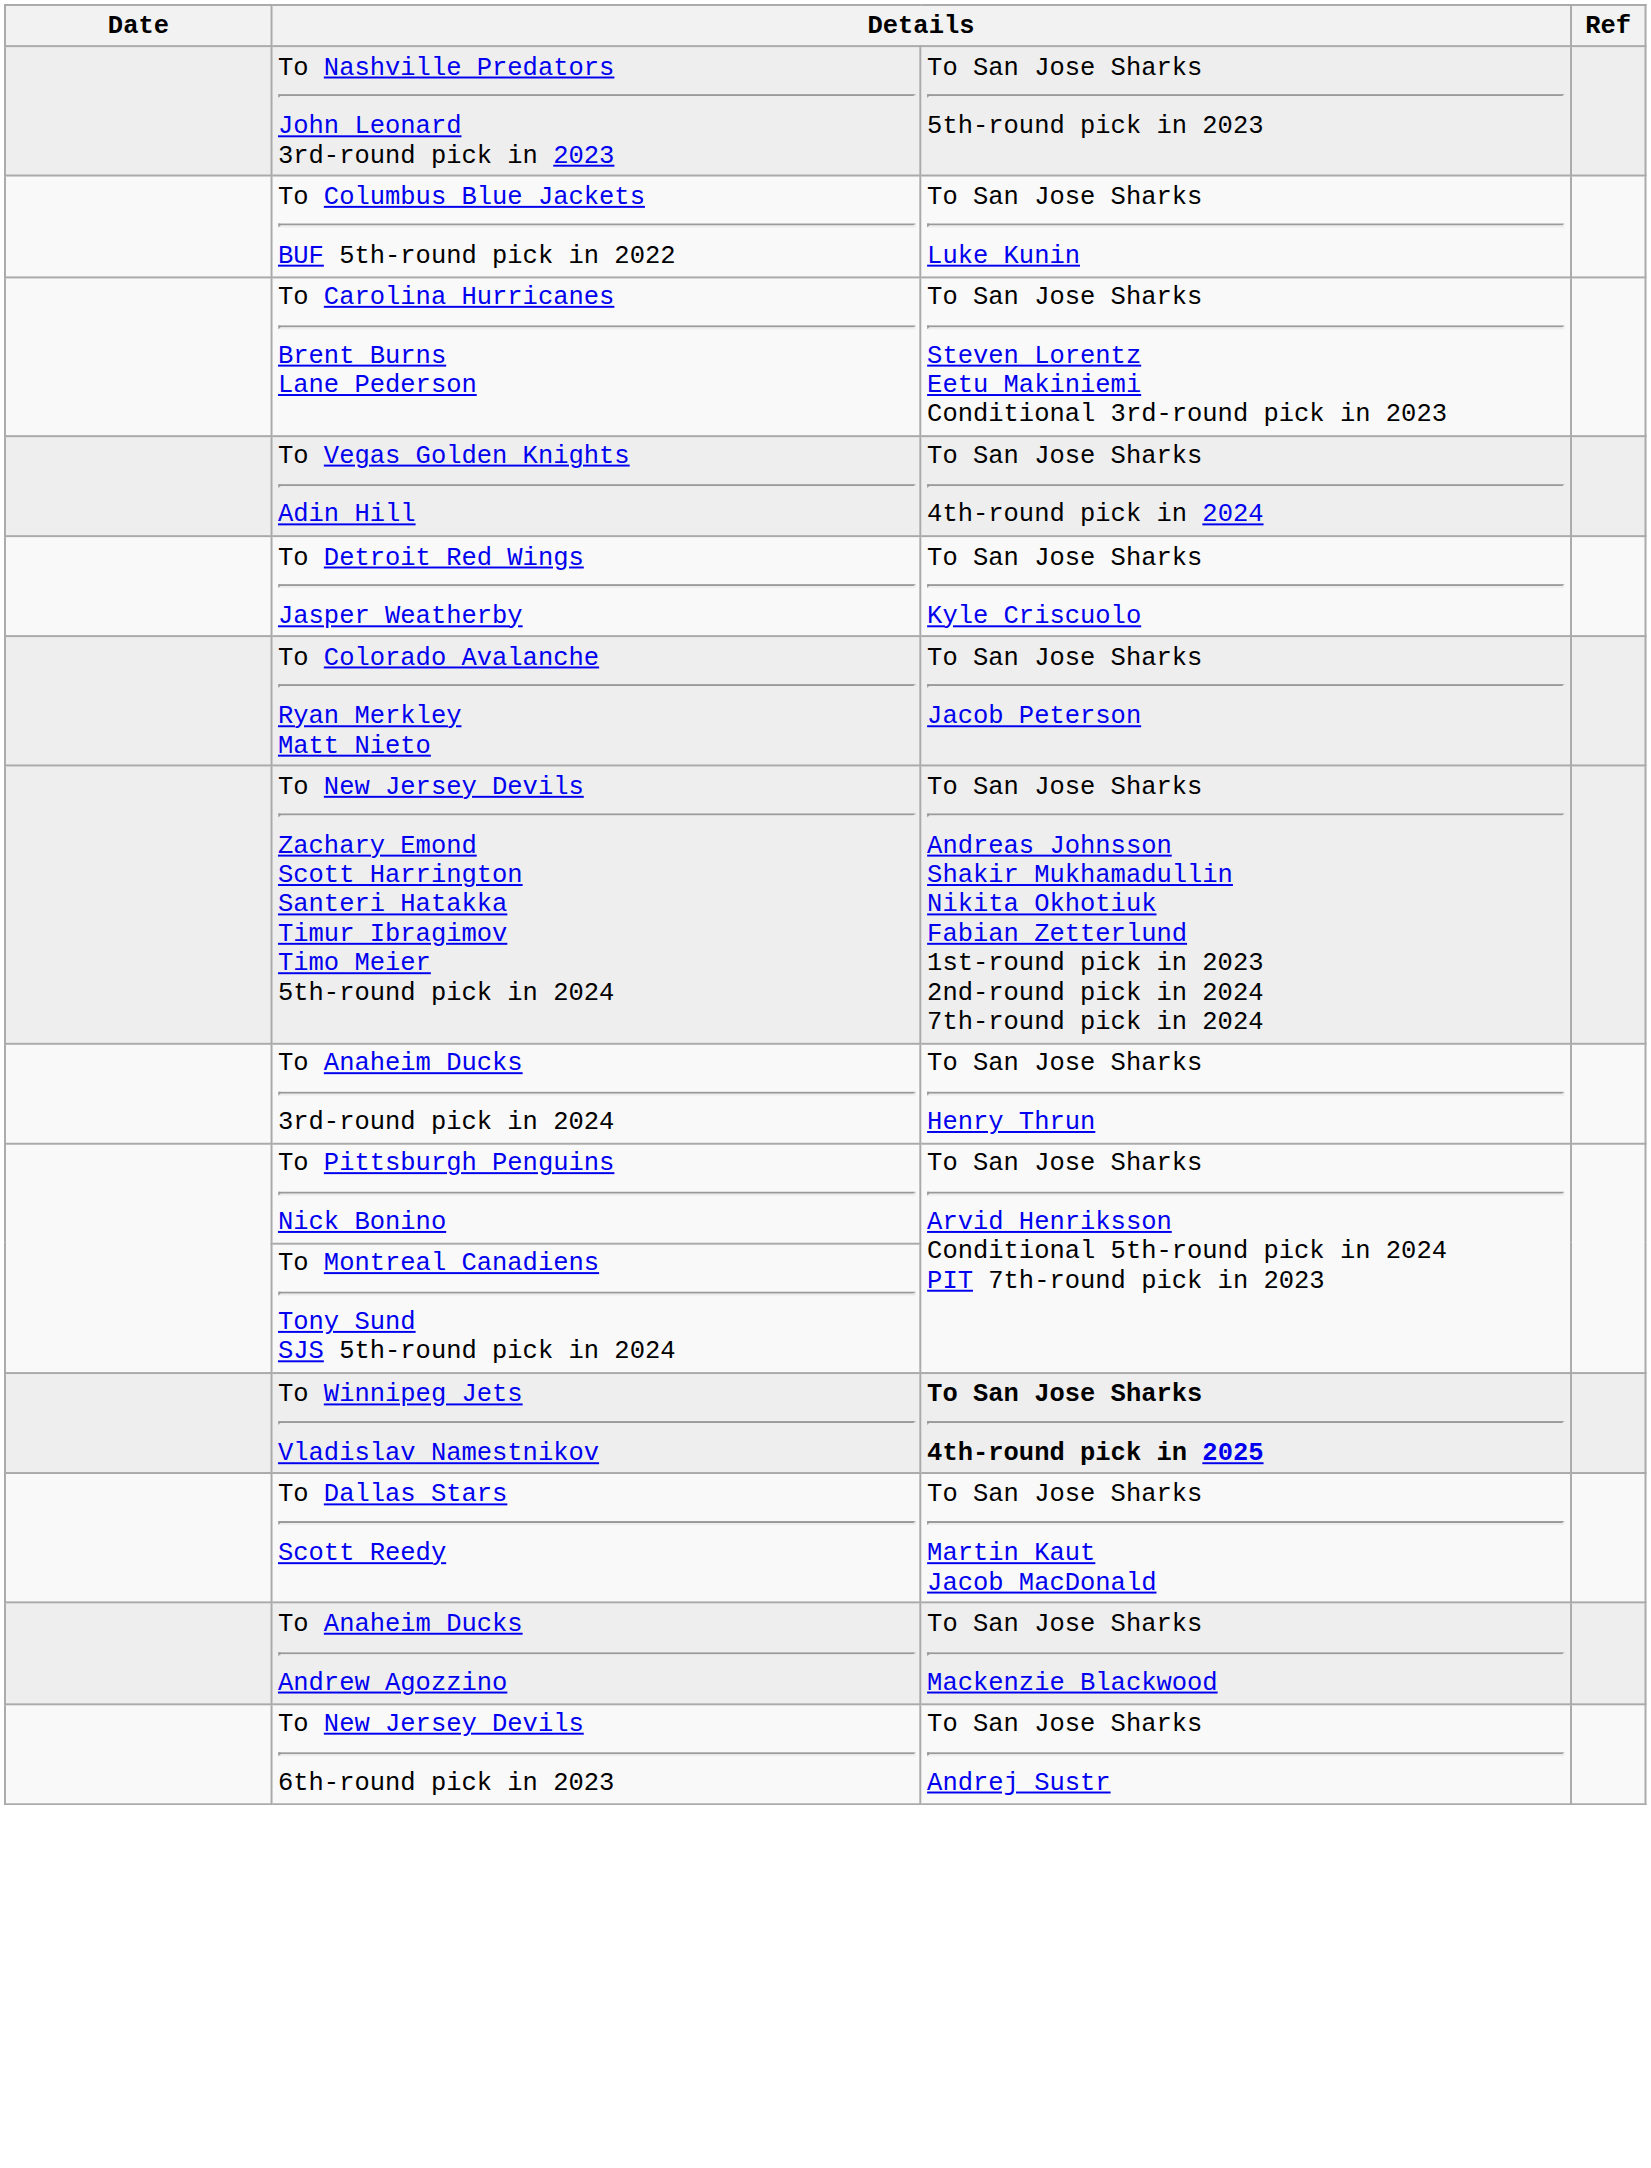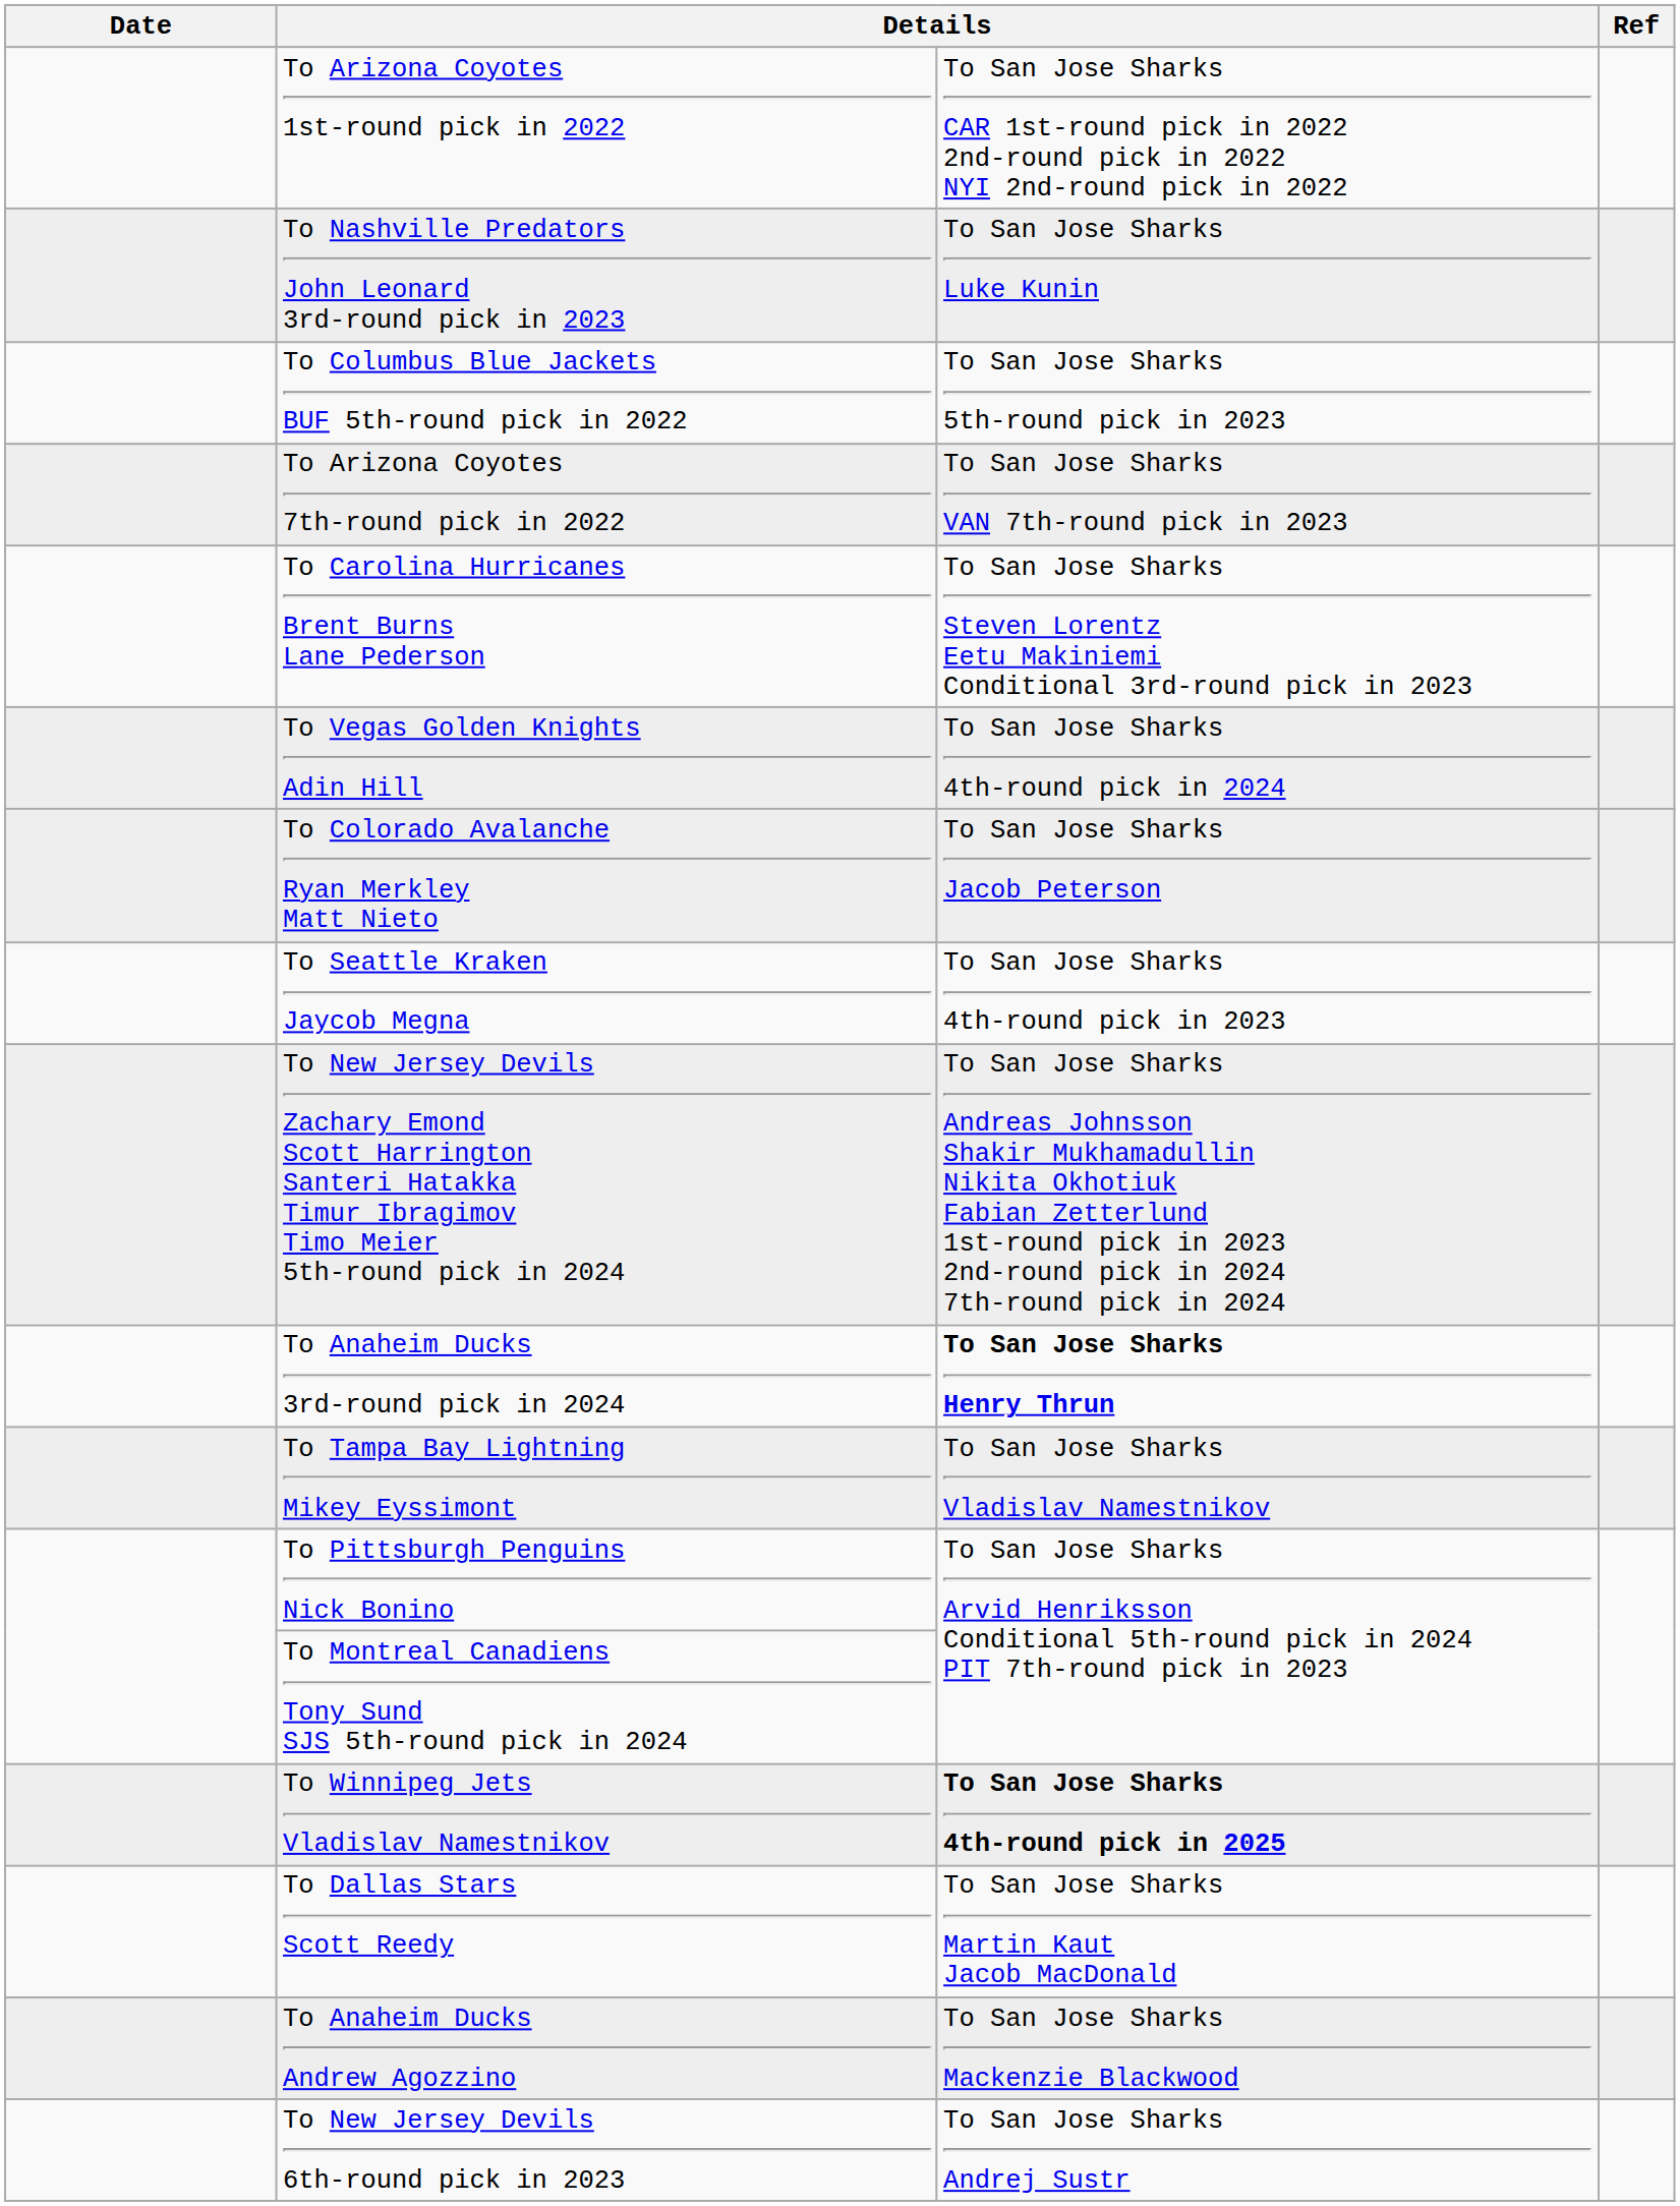+ row: To Arizona Coyotes 1st-round pick in 2022 | To San Jose Sharks CAR 1st-round pick in 2022 2nd-round pick in 2022 NYI 2nd-round pick in 2022
To Nashville Predators John Leonard 3rd-round pick in 2023 | column 3: To San Jose Sharks 5th-round pick in 2023 -> To San Jose Sharks Luke Kunin
To Columbus Blue Jackets BUF 5th-round pick in 2022 | column 3: To San Jose Sharks Luke Kunin -> To San Jose Sharks 5th-round pick in 2023
+ row: To Arizona Coyotes 7th-round pick in 2022 | To San Jose Sharks VAN 7th-round pick in 2023
- row: To Detroit Red Wings Jasper Weatherby | To San Jose Sharks Kyle Criscuolo
+ row: To Seattle Kraken Jaycob Megna | To San Jose Sharks 4th-round pick in 2023
To Anaheim Ducks 3rd-round pick in 2024 | column 3: normal -> bold
+ row: To Tampa Bay Lightning Mikey Eyssimont | To San Jose Sharks Vladislav Namestnikov
